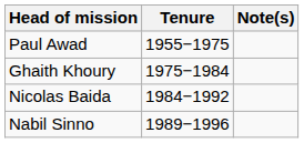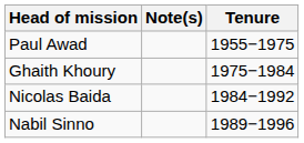columns swapped: Tenure <-> Note(s)
